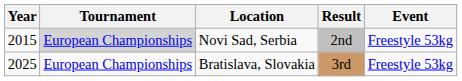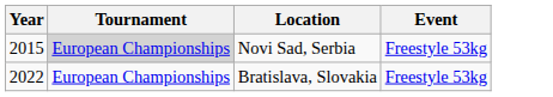- column: Result | 2nd | 3rd
Bratislava, Slovakia | Year: 2025 -> 2022
